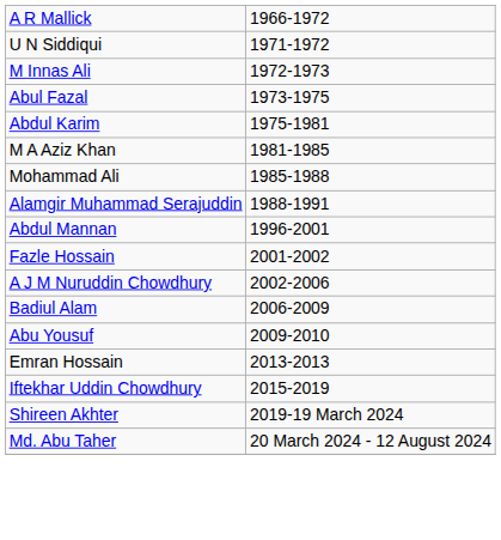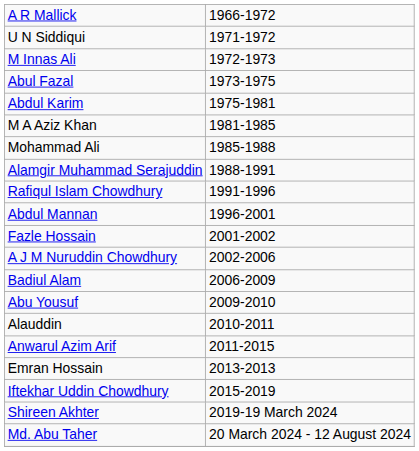+ row: Rafiqul Islam Chowdhury | 1991-1996
+ row: Alauddin | 2010-2011
+ row: Anwarul Azim Arif | 2011-2015
